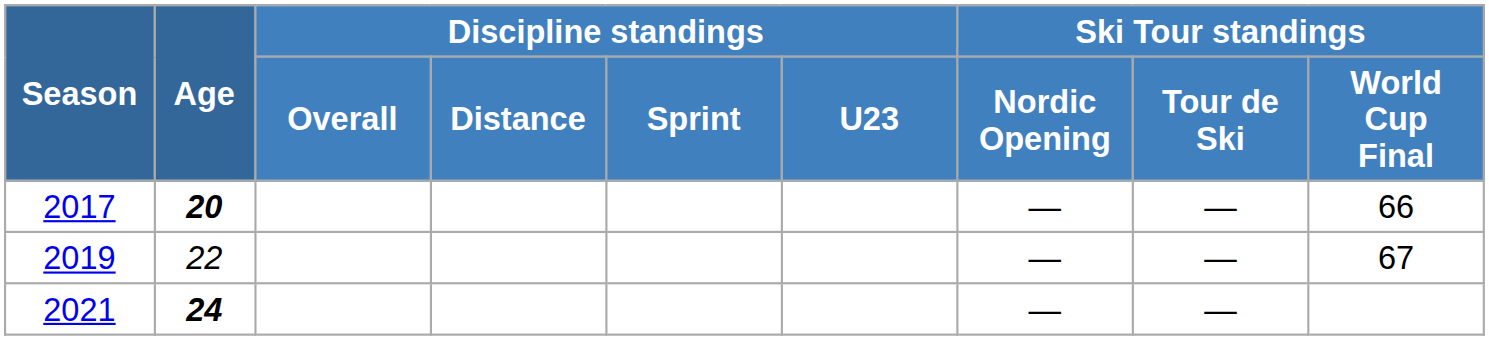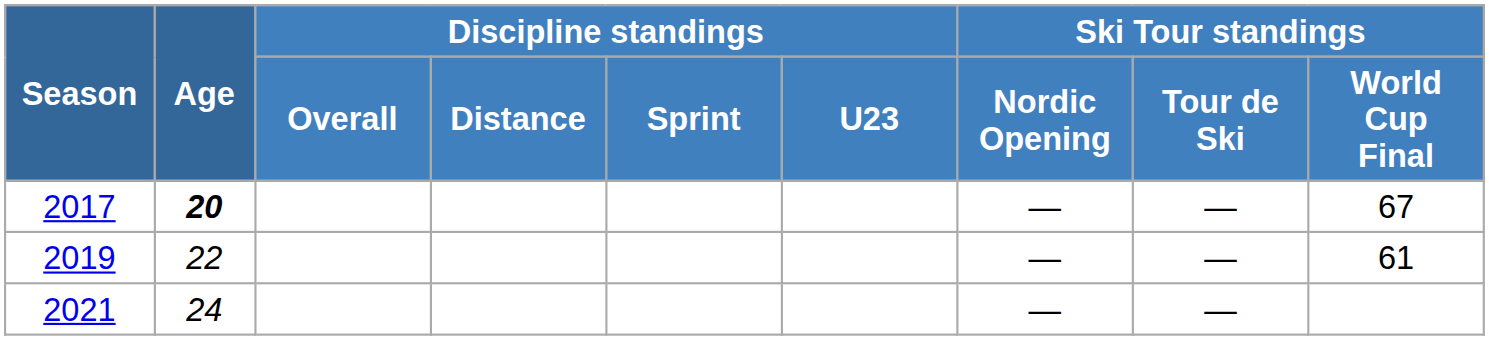2017 | Ski Tour standings / World Cup Final: 66 -> 67
2019 | Ski Tour standings / World Cup Final: 67 -> 61
2021 | Age: bold -> normal
